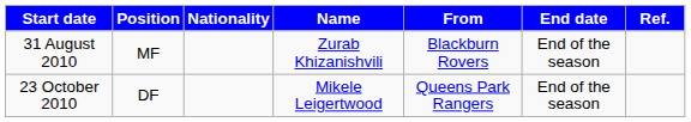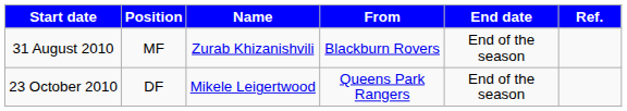- column: Nationality
